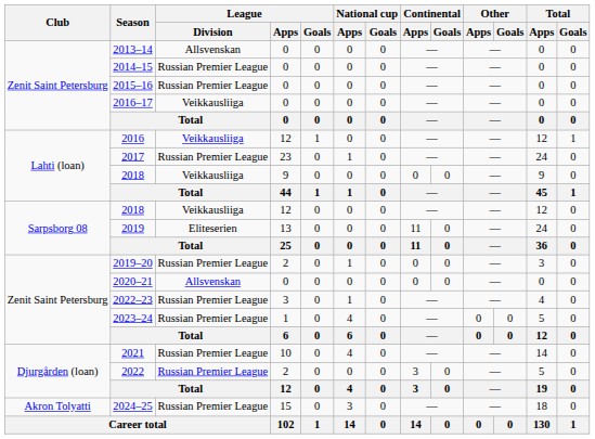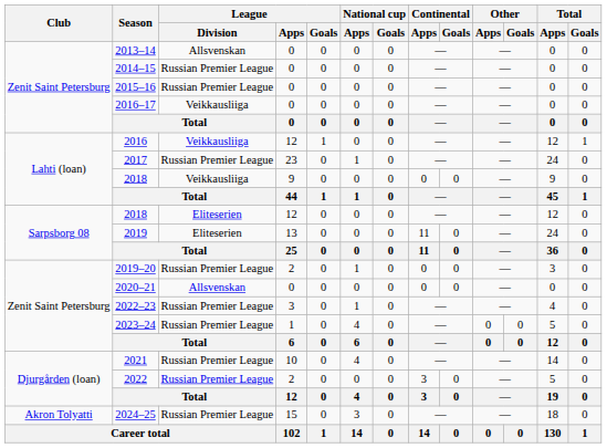2018 / 12 | League / Division: Veikkausliiga -> Eliteserien
